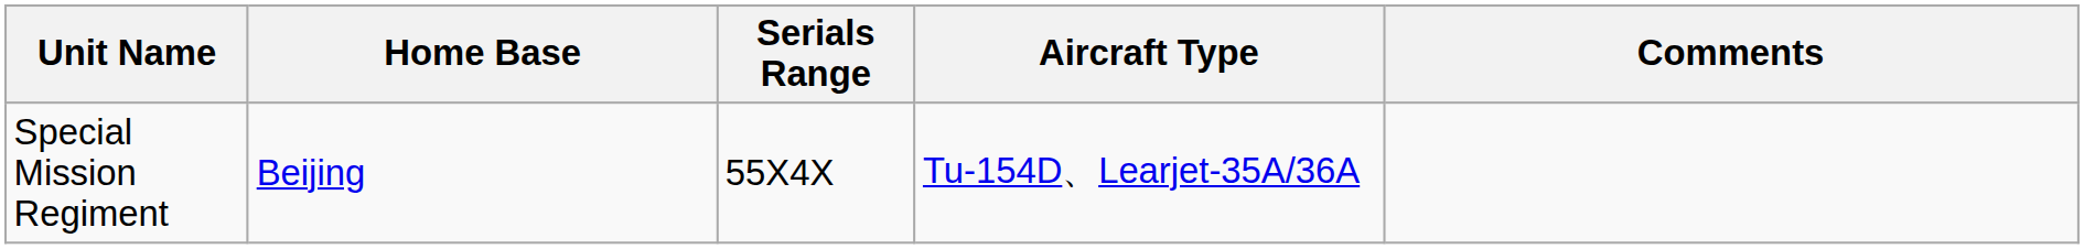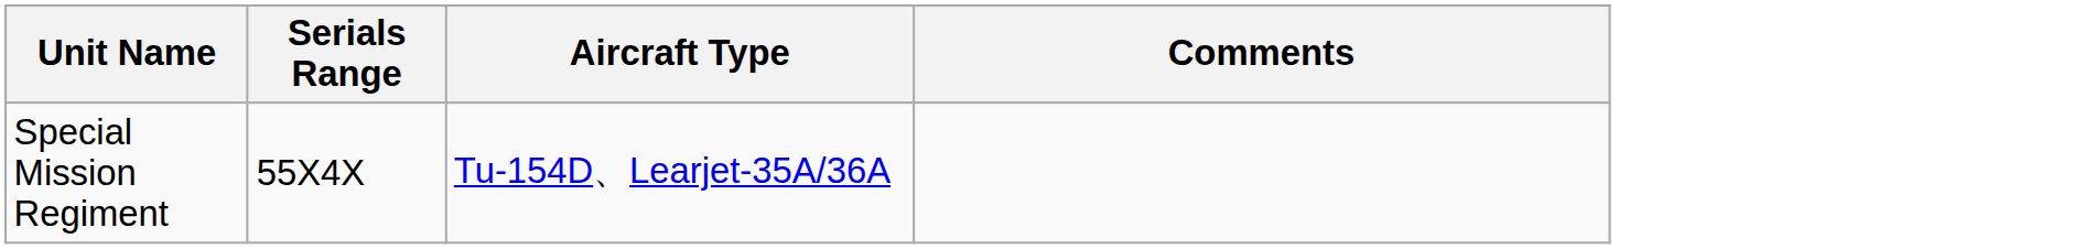- column: Home Base | Beijing
